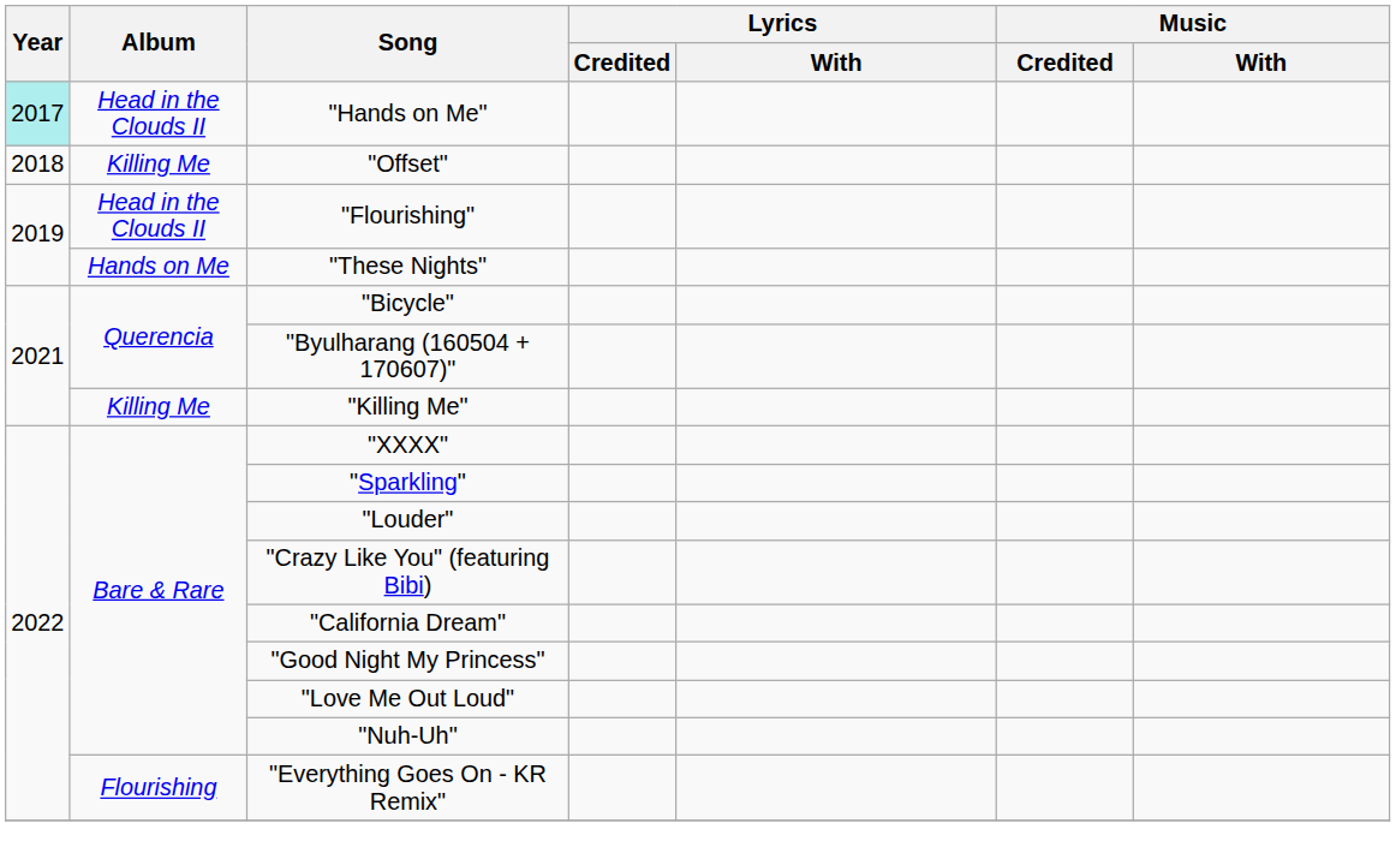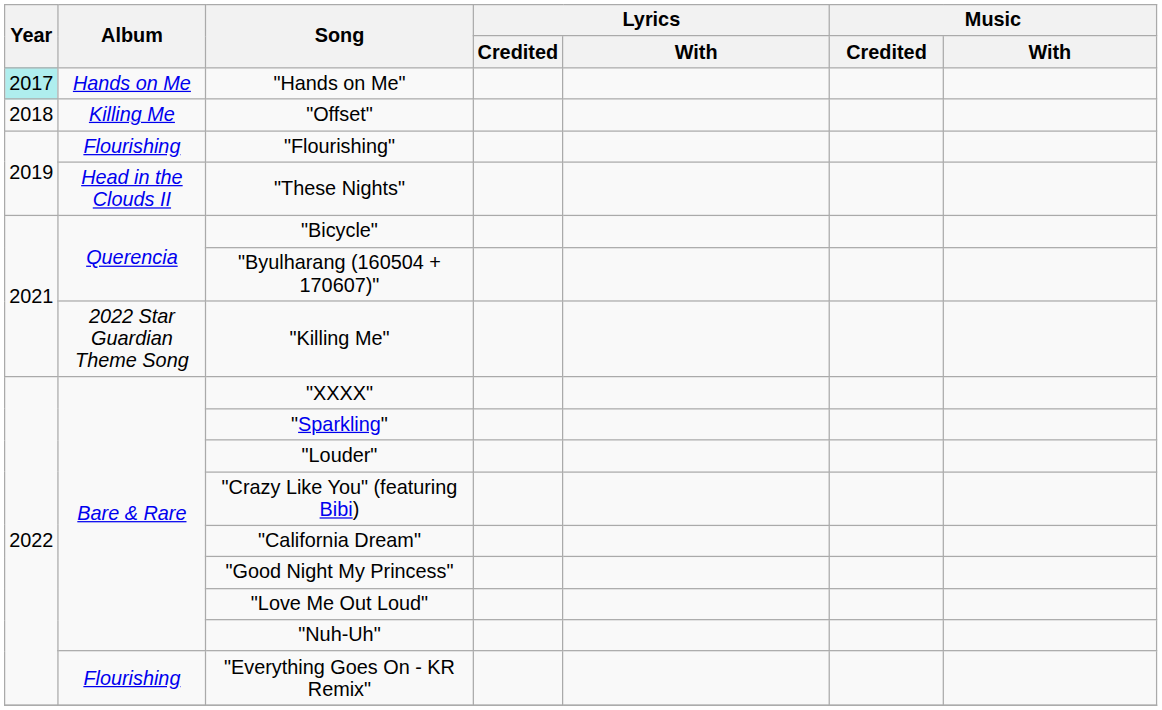"Hands on Me" | Album: Head in the Clouds II -> Hands on Me
"Flourishing" | Album: Head in the Clouds II -> Flourishing
"These Nights" | Album: Hands on Me -> Head in the Clouds II
"Killing Me" | Album: Killing Me -> 2022 Star Guardian Theme Song
